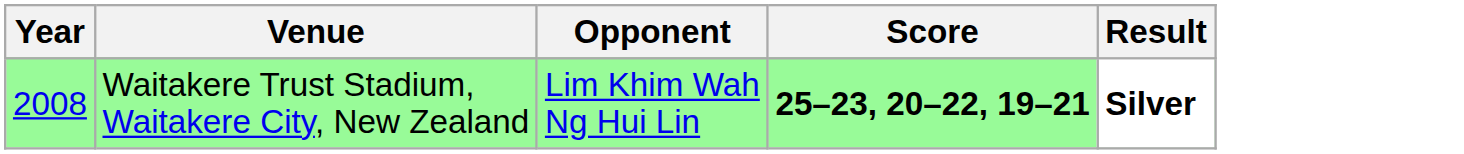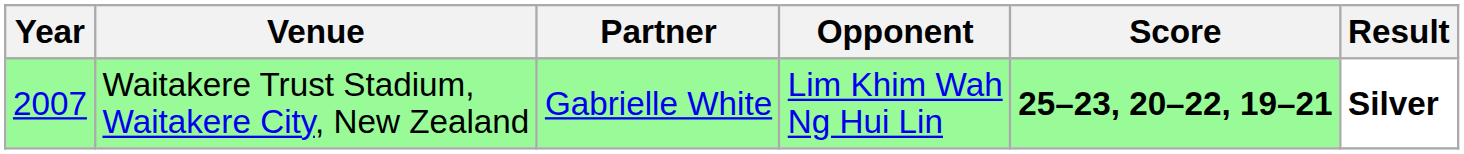+ column: Partner | Gabrielle White
Waitakere Trust Stadium, Waitakere City, New Zealand | Year: 2008 -> 2007
